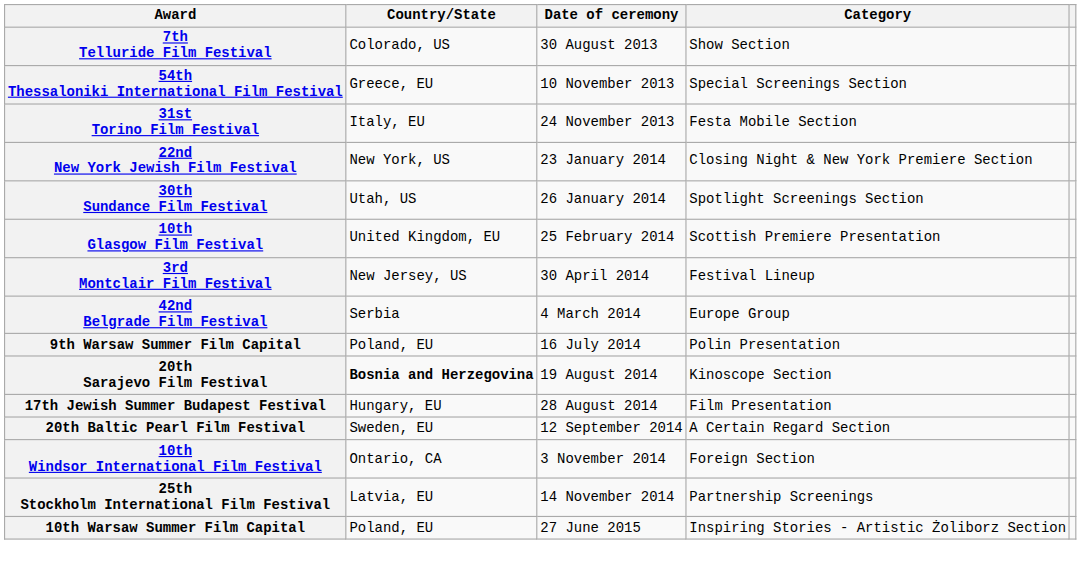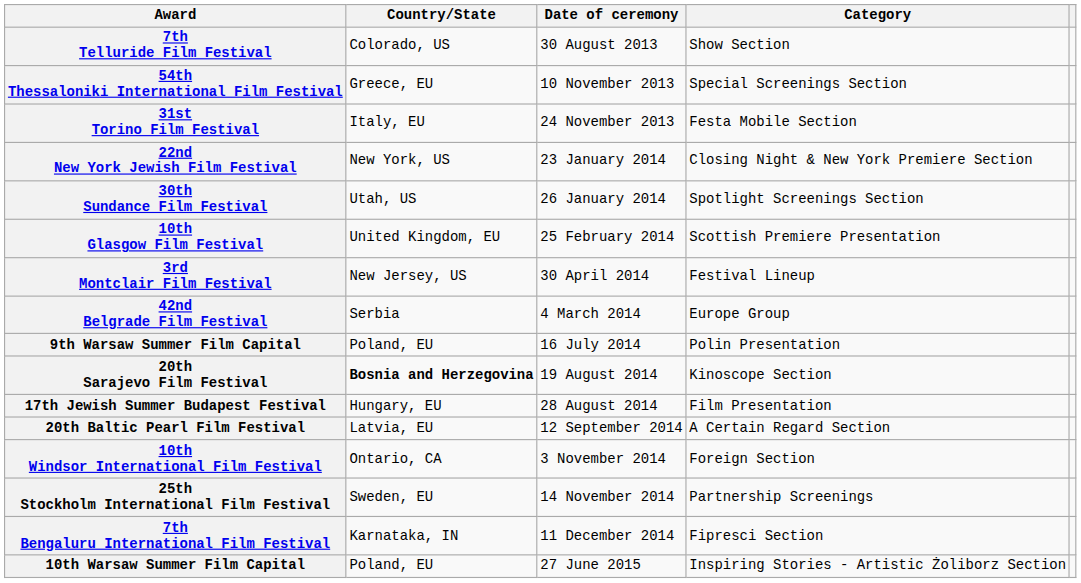20th Baltic Pearl Film Festival | Country/State: Sweden, EU -> Latvia, EU
25th Stockholm International Film Festival | Country/State: Latvia, EU -> Sweden, EU
+ row: 7th Bengaluru International Film Festival | Karnataka, IN | 11 December 2014 | Fipresci Section
